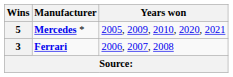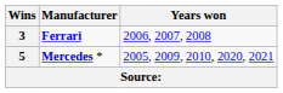rows swapped: 5 <-> 3
